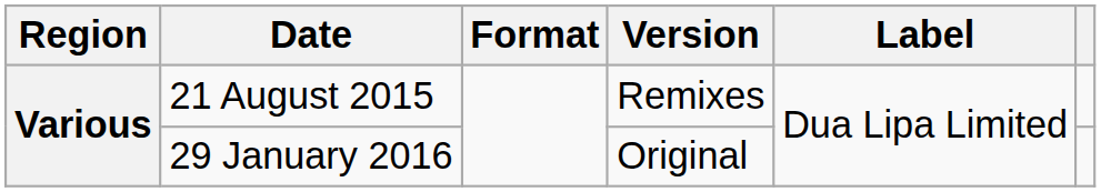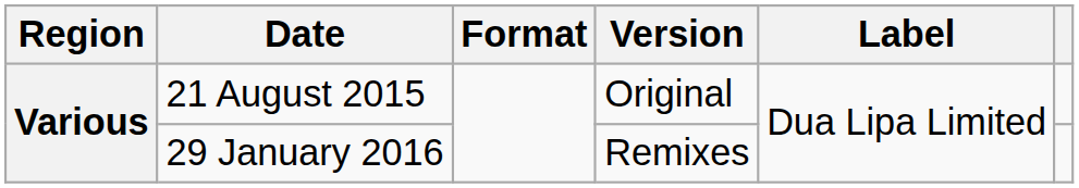21 August 2015 | Version: Remixes -> Original
29 January 2016 | Version: Original -> Remixes
